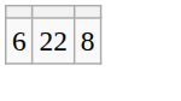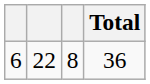+ column: Total | 36
